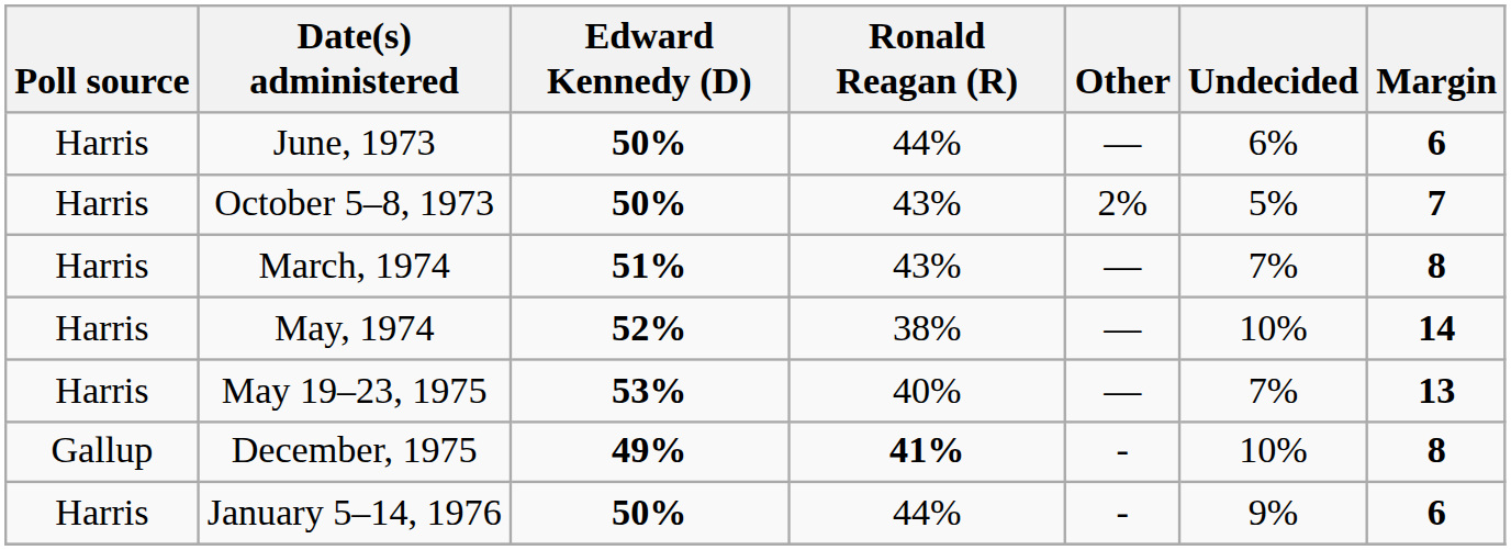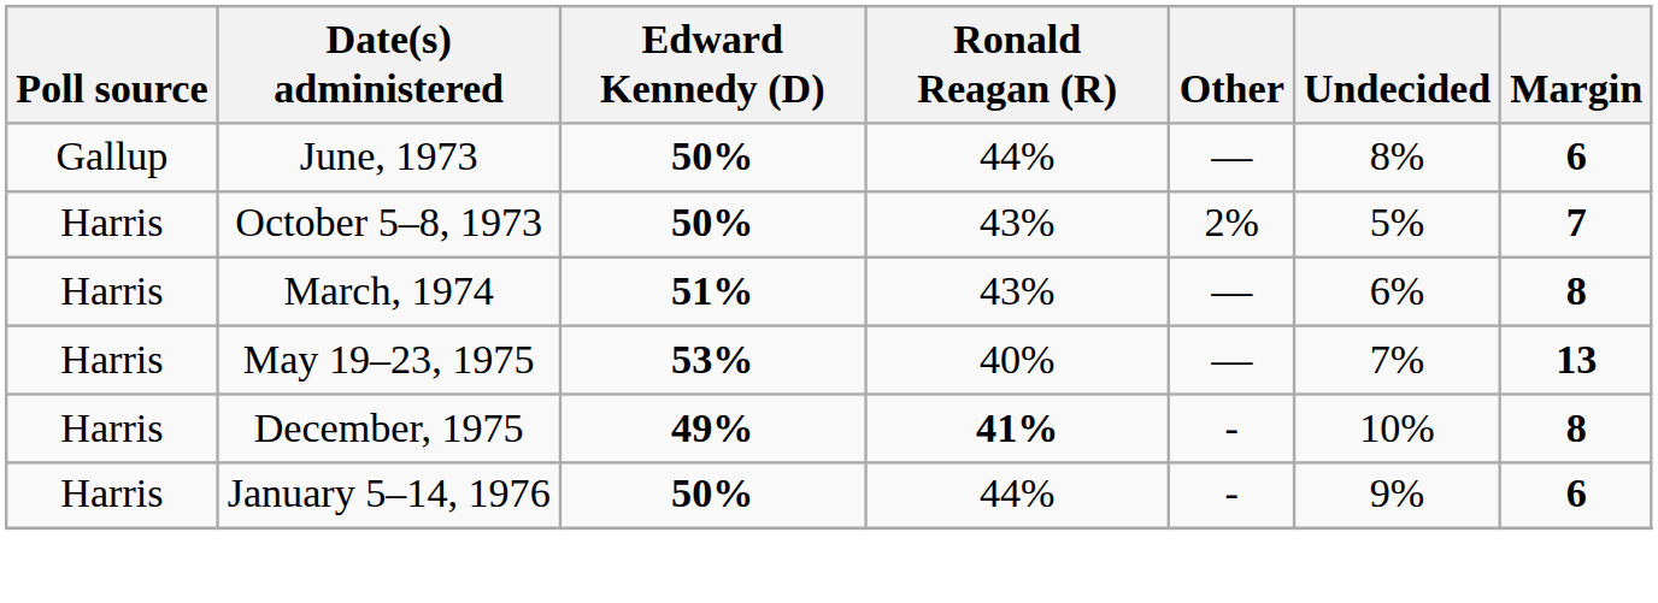June, 1973 | Poll source: Harris -> Gallup
June, 1973 | Undecided: 6% -> 8%
March, 1974 | Undecided: 7% -> 6%
- row: Harris | May, 1974 | 52% | 38% | — | 10% | 14
December, 1975 | Poll source: Gallup -> Harris
